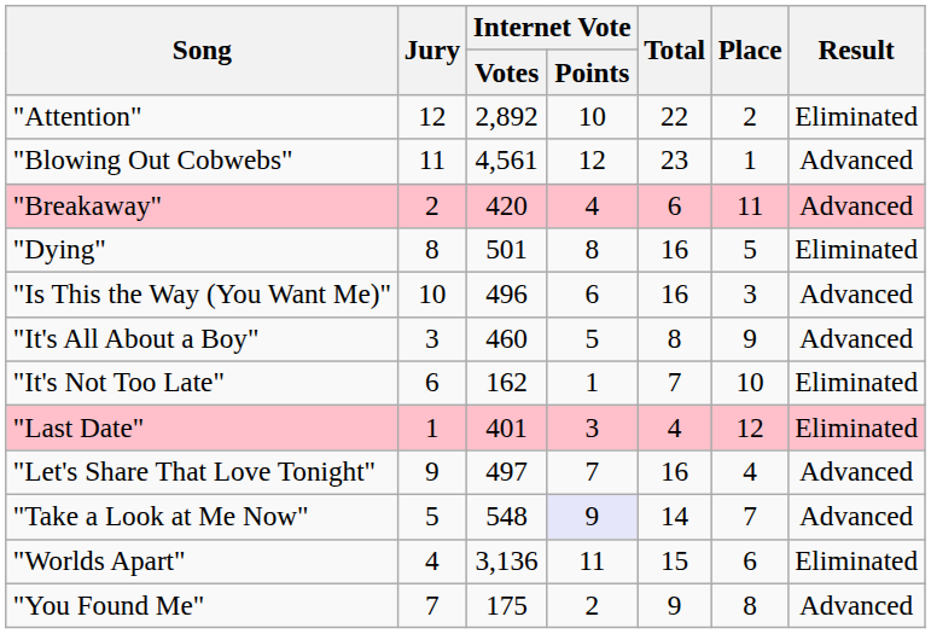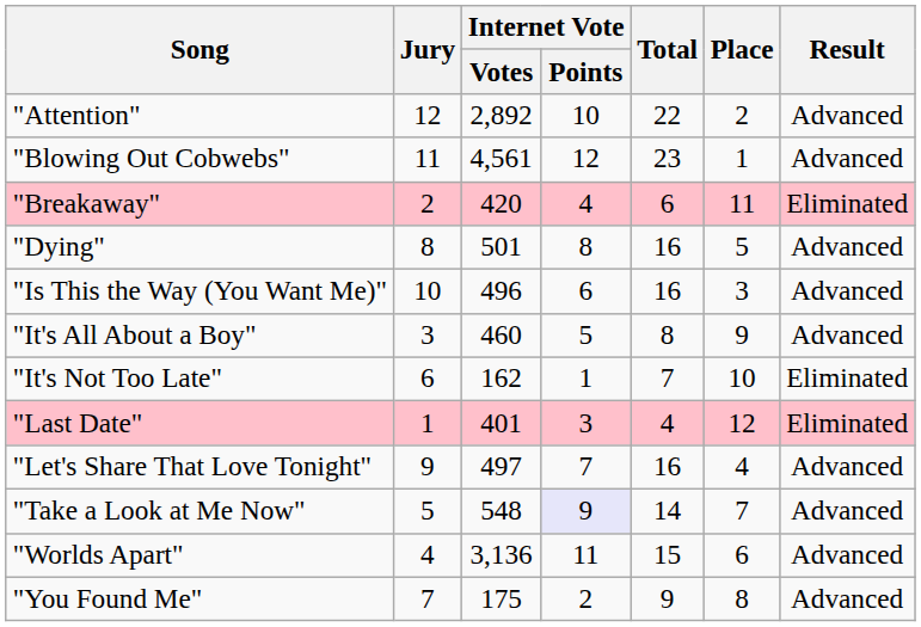"Attention" | Result: Eliminated -> Advanced
"Breakaway" | Result: Advanced -> Eliminated
"Dying" | Result: Eliminated -> Advanced
"Worlds Apart" | Result: Eliminated -> Advanced
